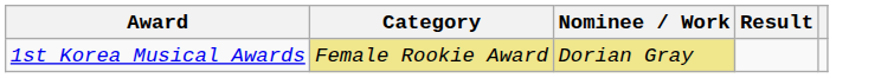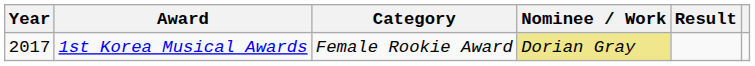+ column: Year | 2017
1st Korea Musical Awards | Category: khaki background -> no background
